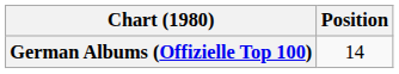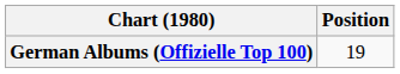German Albums (Offizielle Top 100) | Position: 14 -> 19
